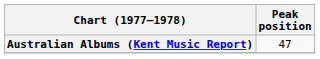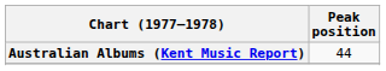Australian Albums (Kent Music Report) | Peak position: 47 -> 44
